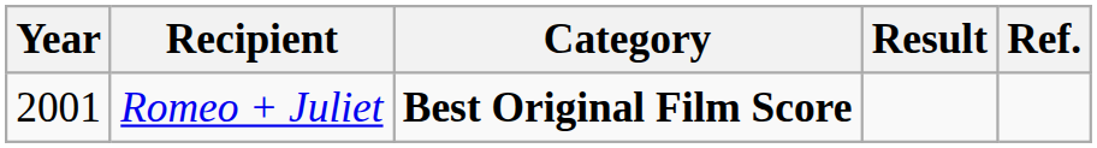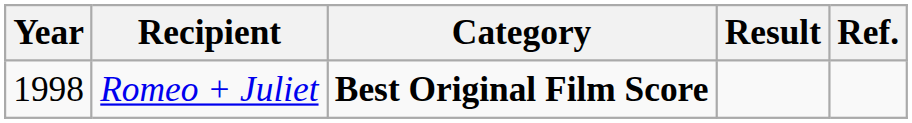Romeo + Juliet | Year: 2001 -> 1998
